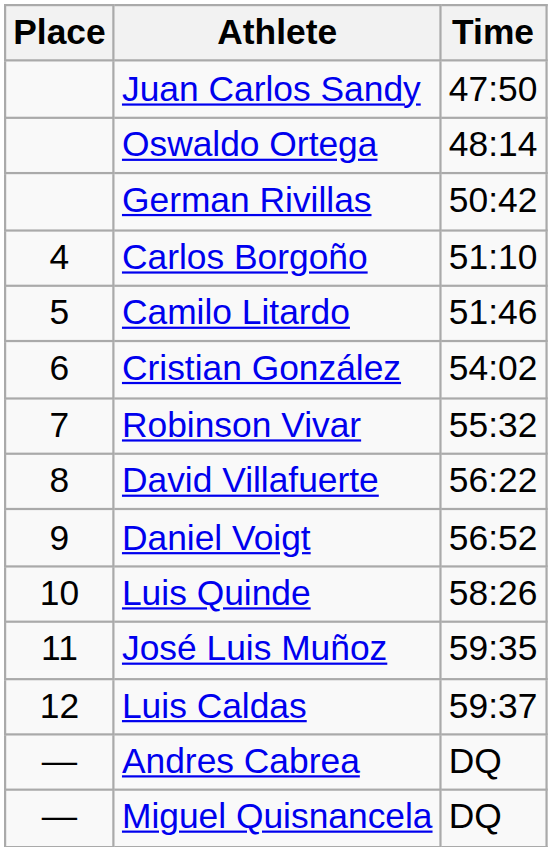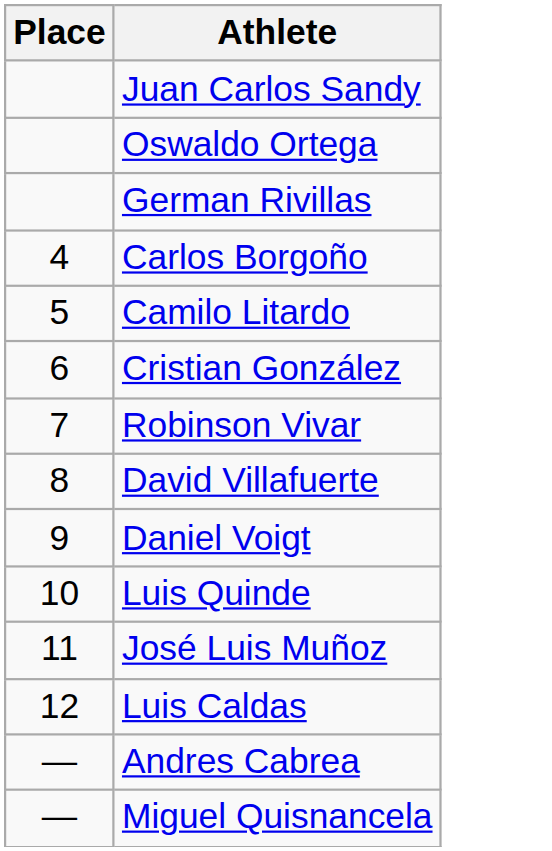- column: Time | 47:50 | 48:14 | 50:42 | 51:10 | 51:46 | 54:02 | 55:32 | 56:22 | 56:52 | 58:26 | 59:35 | 59:37 | DQ | DQ
